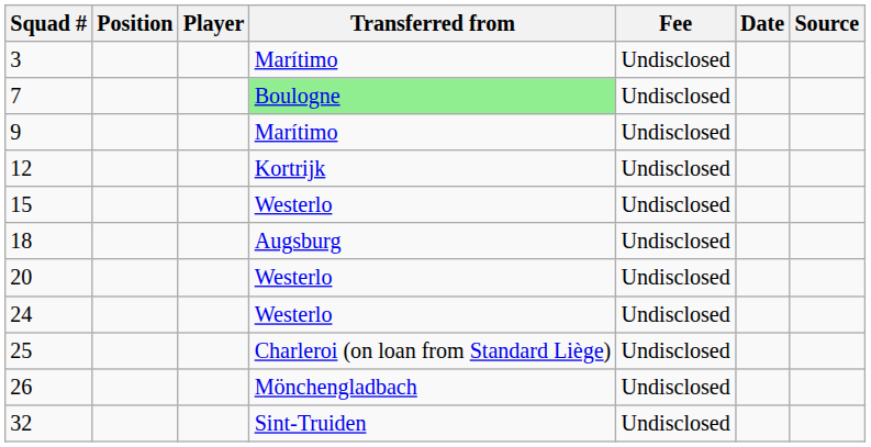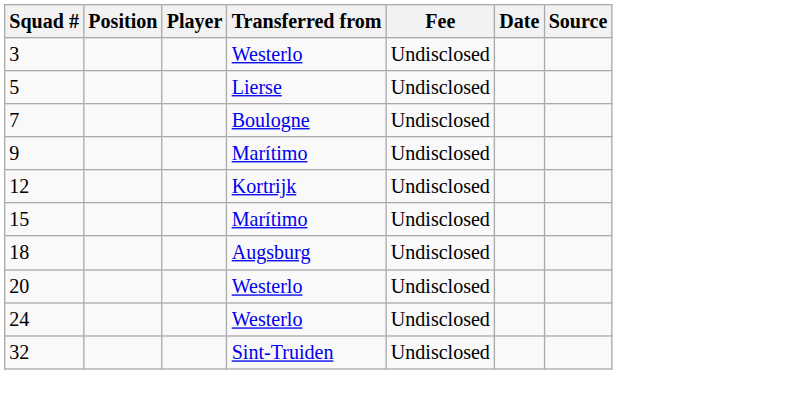3 | Transferred from: Marítimo -> Westerlo
+ row: 5 | Lierse | Undisclosed
7 | Transferred from: lightgreen background -> no background
15 | Transferred from: Westerlo -> Marítimo
- row: 25 | Charleroi (on loan from Standard Liège) | Undisclosed
- row: 26 | Mönchengladbach | Undisclosed
